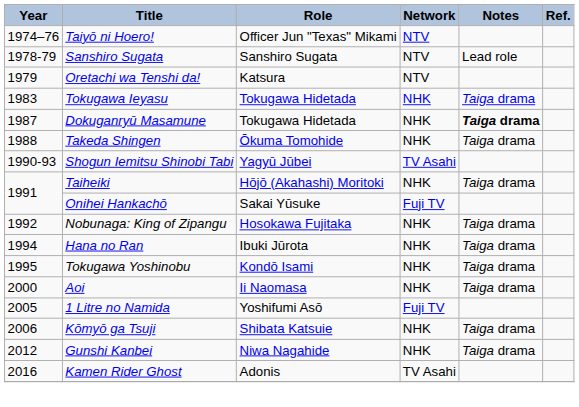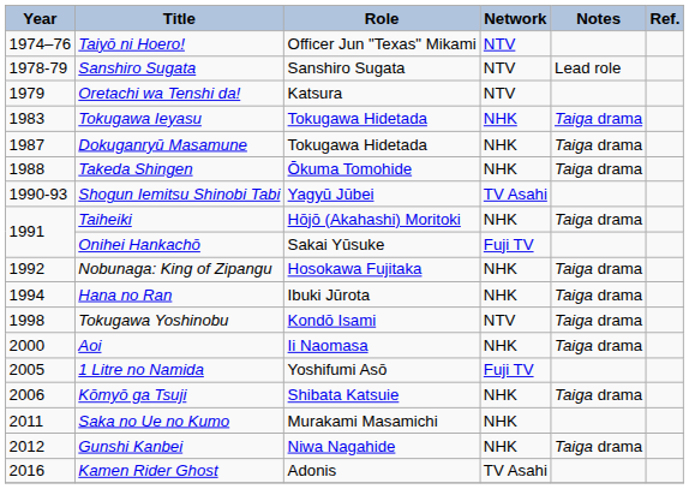Dokuganryū Masamune | Notes: bold -> normal
Tokugawa Yoshinobu | Year: 1995 -> 1998
Tokugawa Yoshinobu | Network: NHK -> NTV
+ row: 2011 | Saka no Ue no Kumo | Murakami Masamichi | NHK
